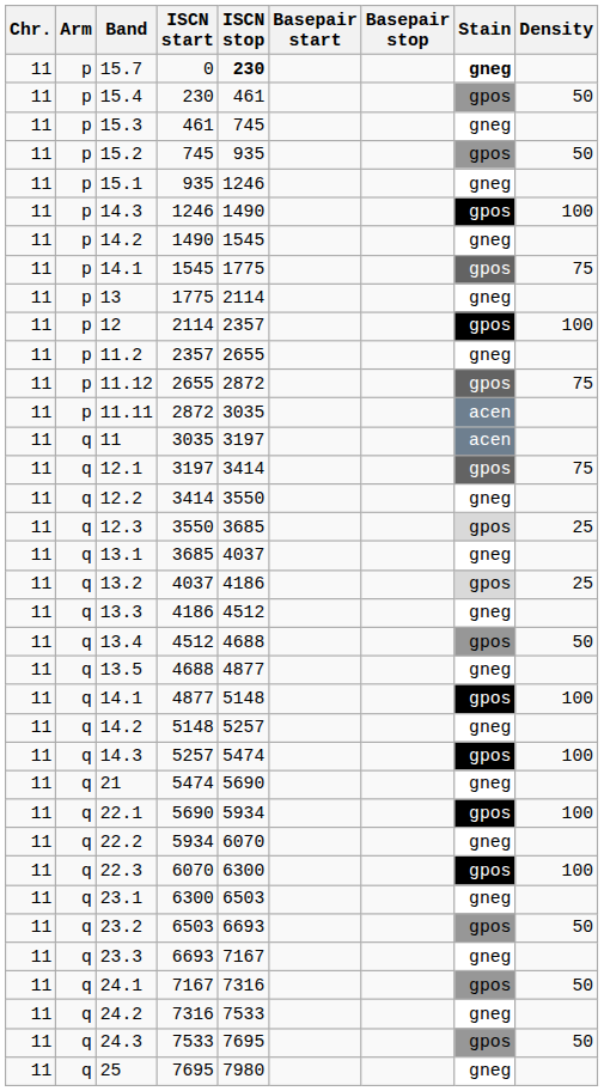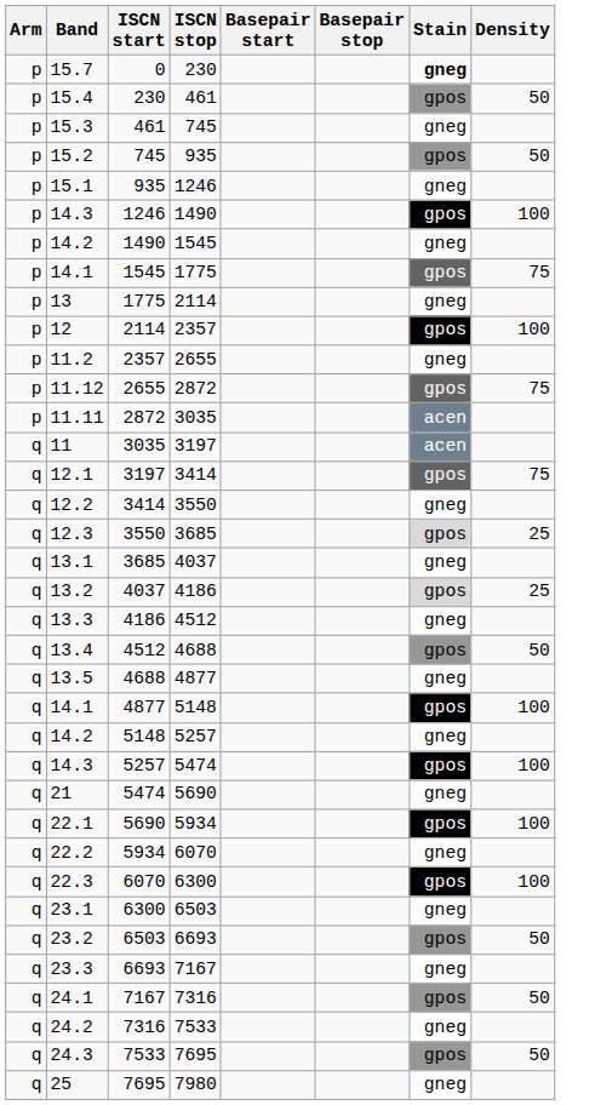- column: Chr. | 11 | 11 | 11 | 11 | 11 | 11 | 11 | 11 | 11 | 11 | 11 | 11 | 11 | 11 | 11 | 11 | 11 | 11 | 11 | 11 | 11 | 11 | 11 | 11 | 11 | 11 | 11 | 11 | 11 | 11 | 11 | 11 | 11 | 11 | 11 | 11
0 | ISCN stop: bold -> normal
